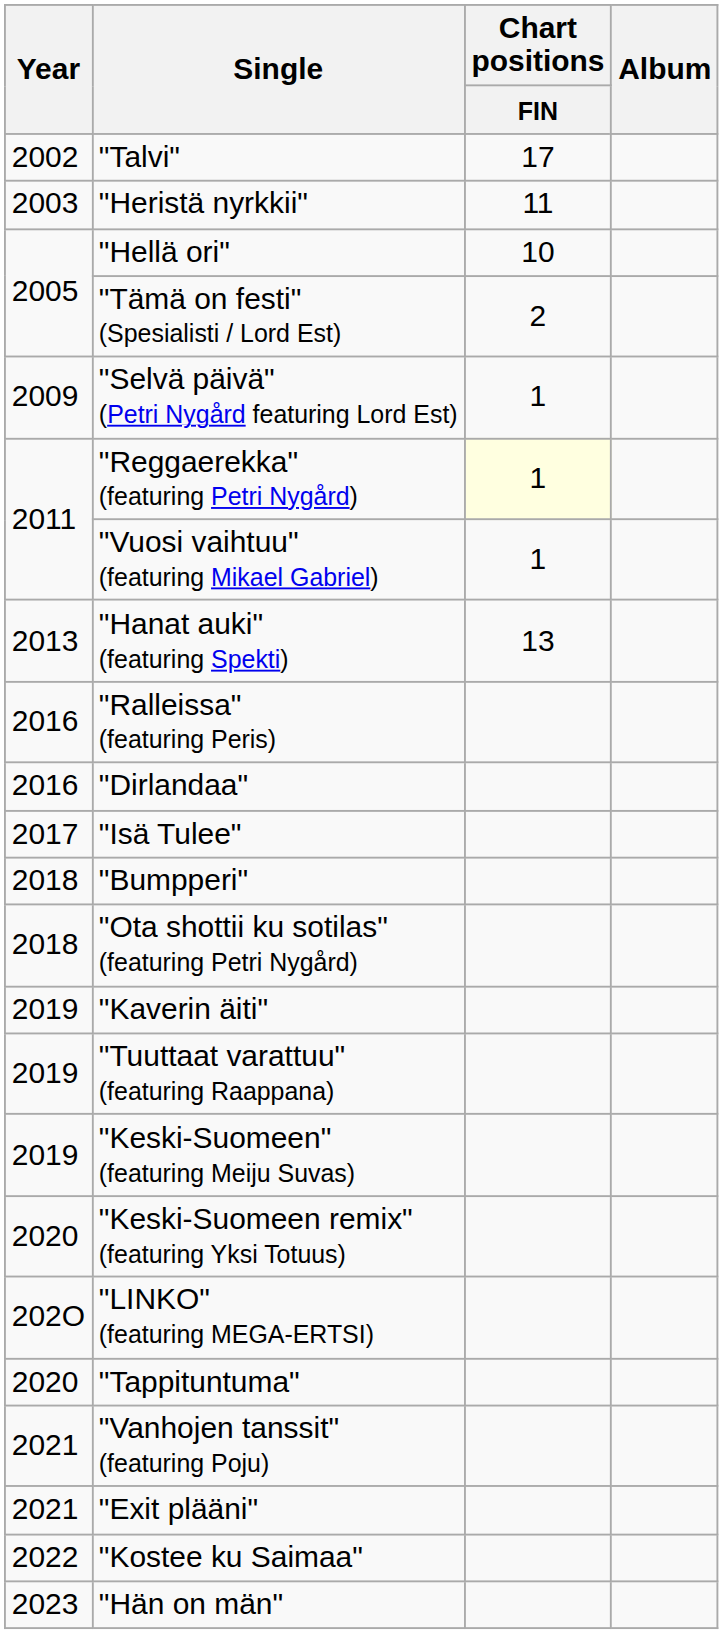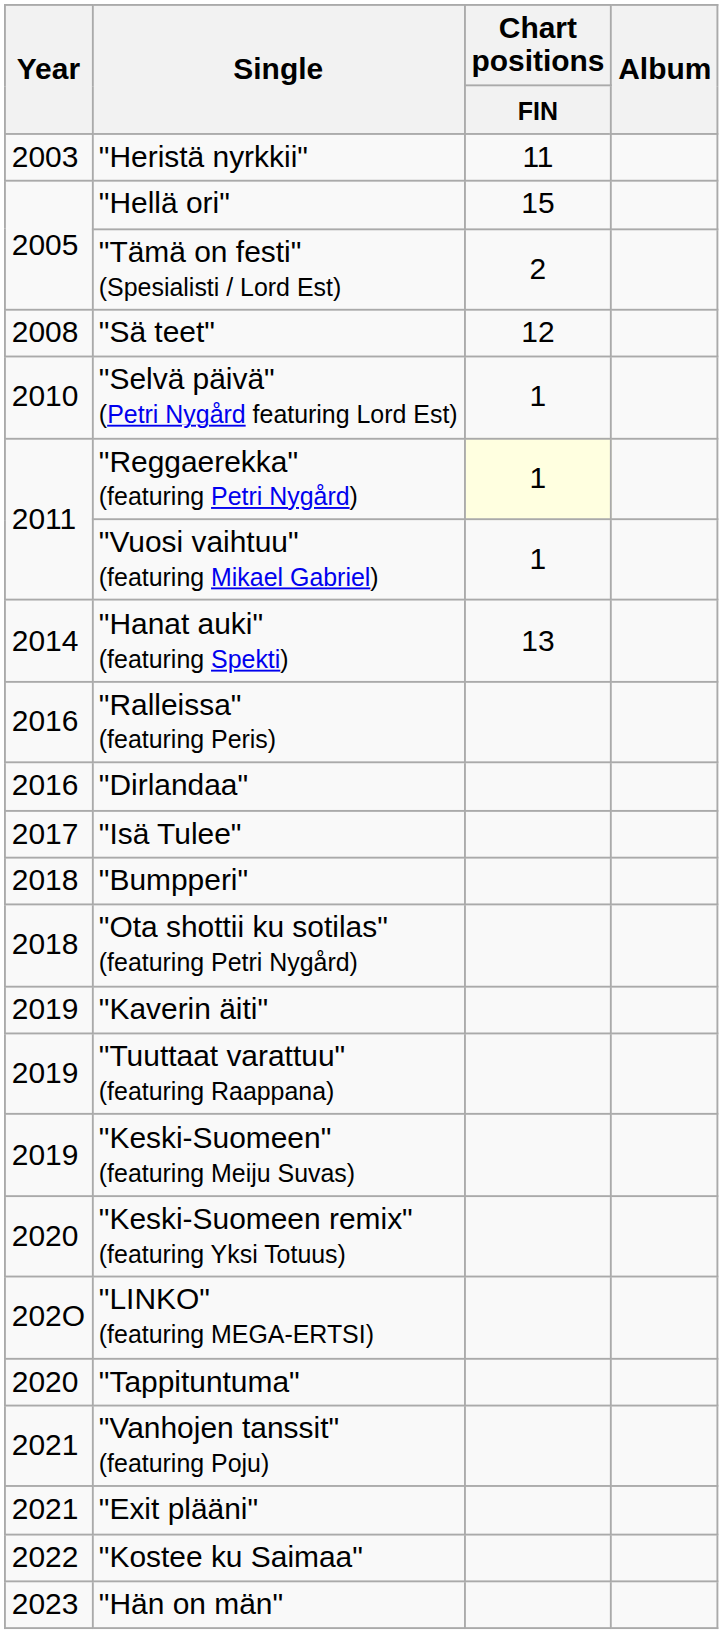- row: 2002 | "Talvi" | 17
"Hellä ori" | Chart positions / FIN: 10 -> 15
+ row: 2008 | "Sä teet" | 12
"Selvä päivä" (Petri Nygård featuring Lord Est) | Year: 2009 -> 2010
"Hanat auki" (featuring Spekti) | Year: 2013 -> 2014
